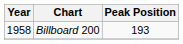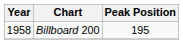Billboard 200 | Peak Position: 193 -> 195
